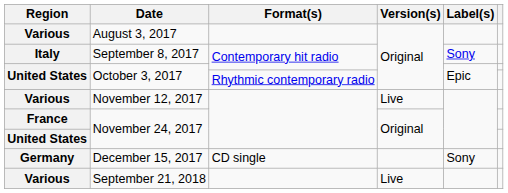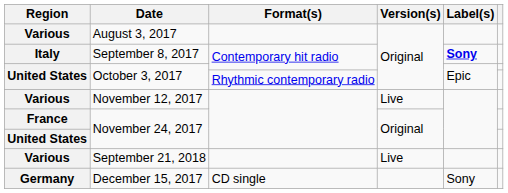September 8, 2017 | Label(s): normal -> bold
rows swapped: December 15, 2017 <-> September 21, 2018
